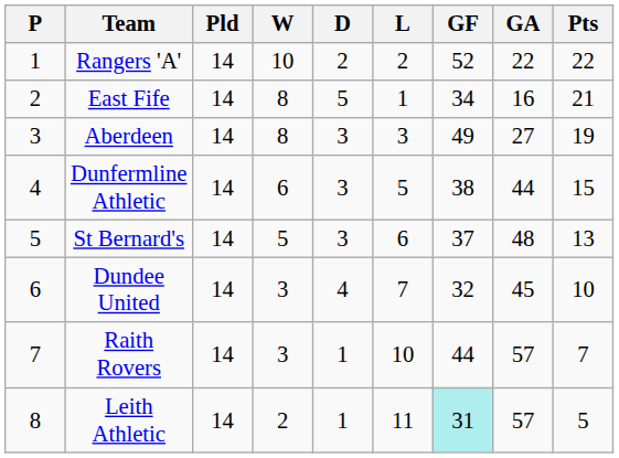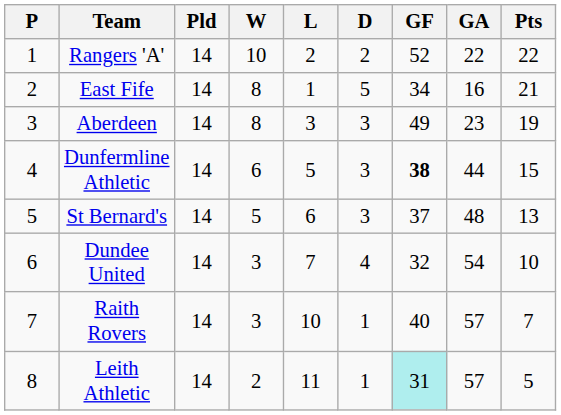columns swapped: D <-> L
Aberdeen | GA: 27 -> 23
Dunfermline Athletic | GF: normal -> bold
Dundee United | GA: 45 -> 54
Raith Rovers | GF: 44 -> 40
